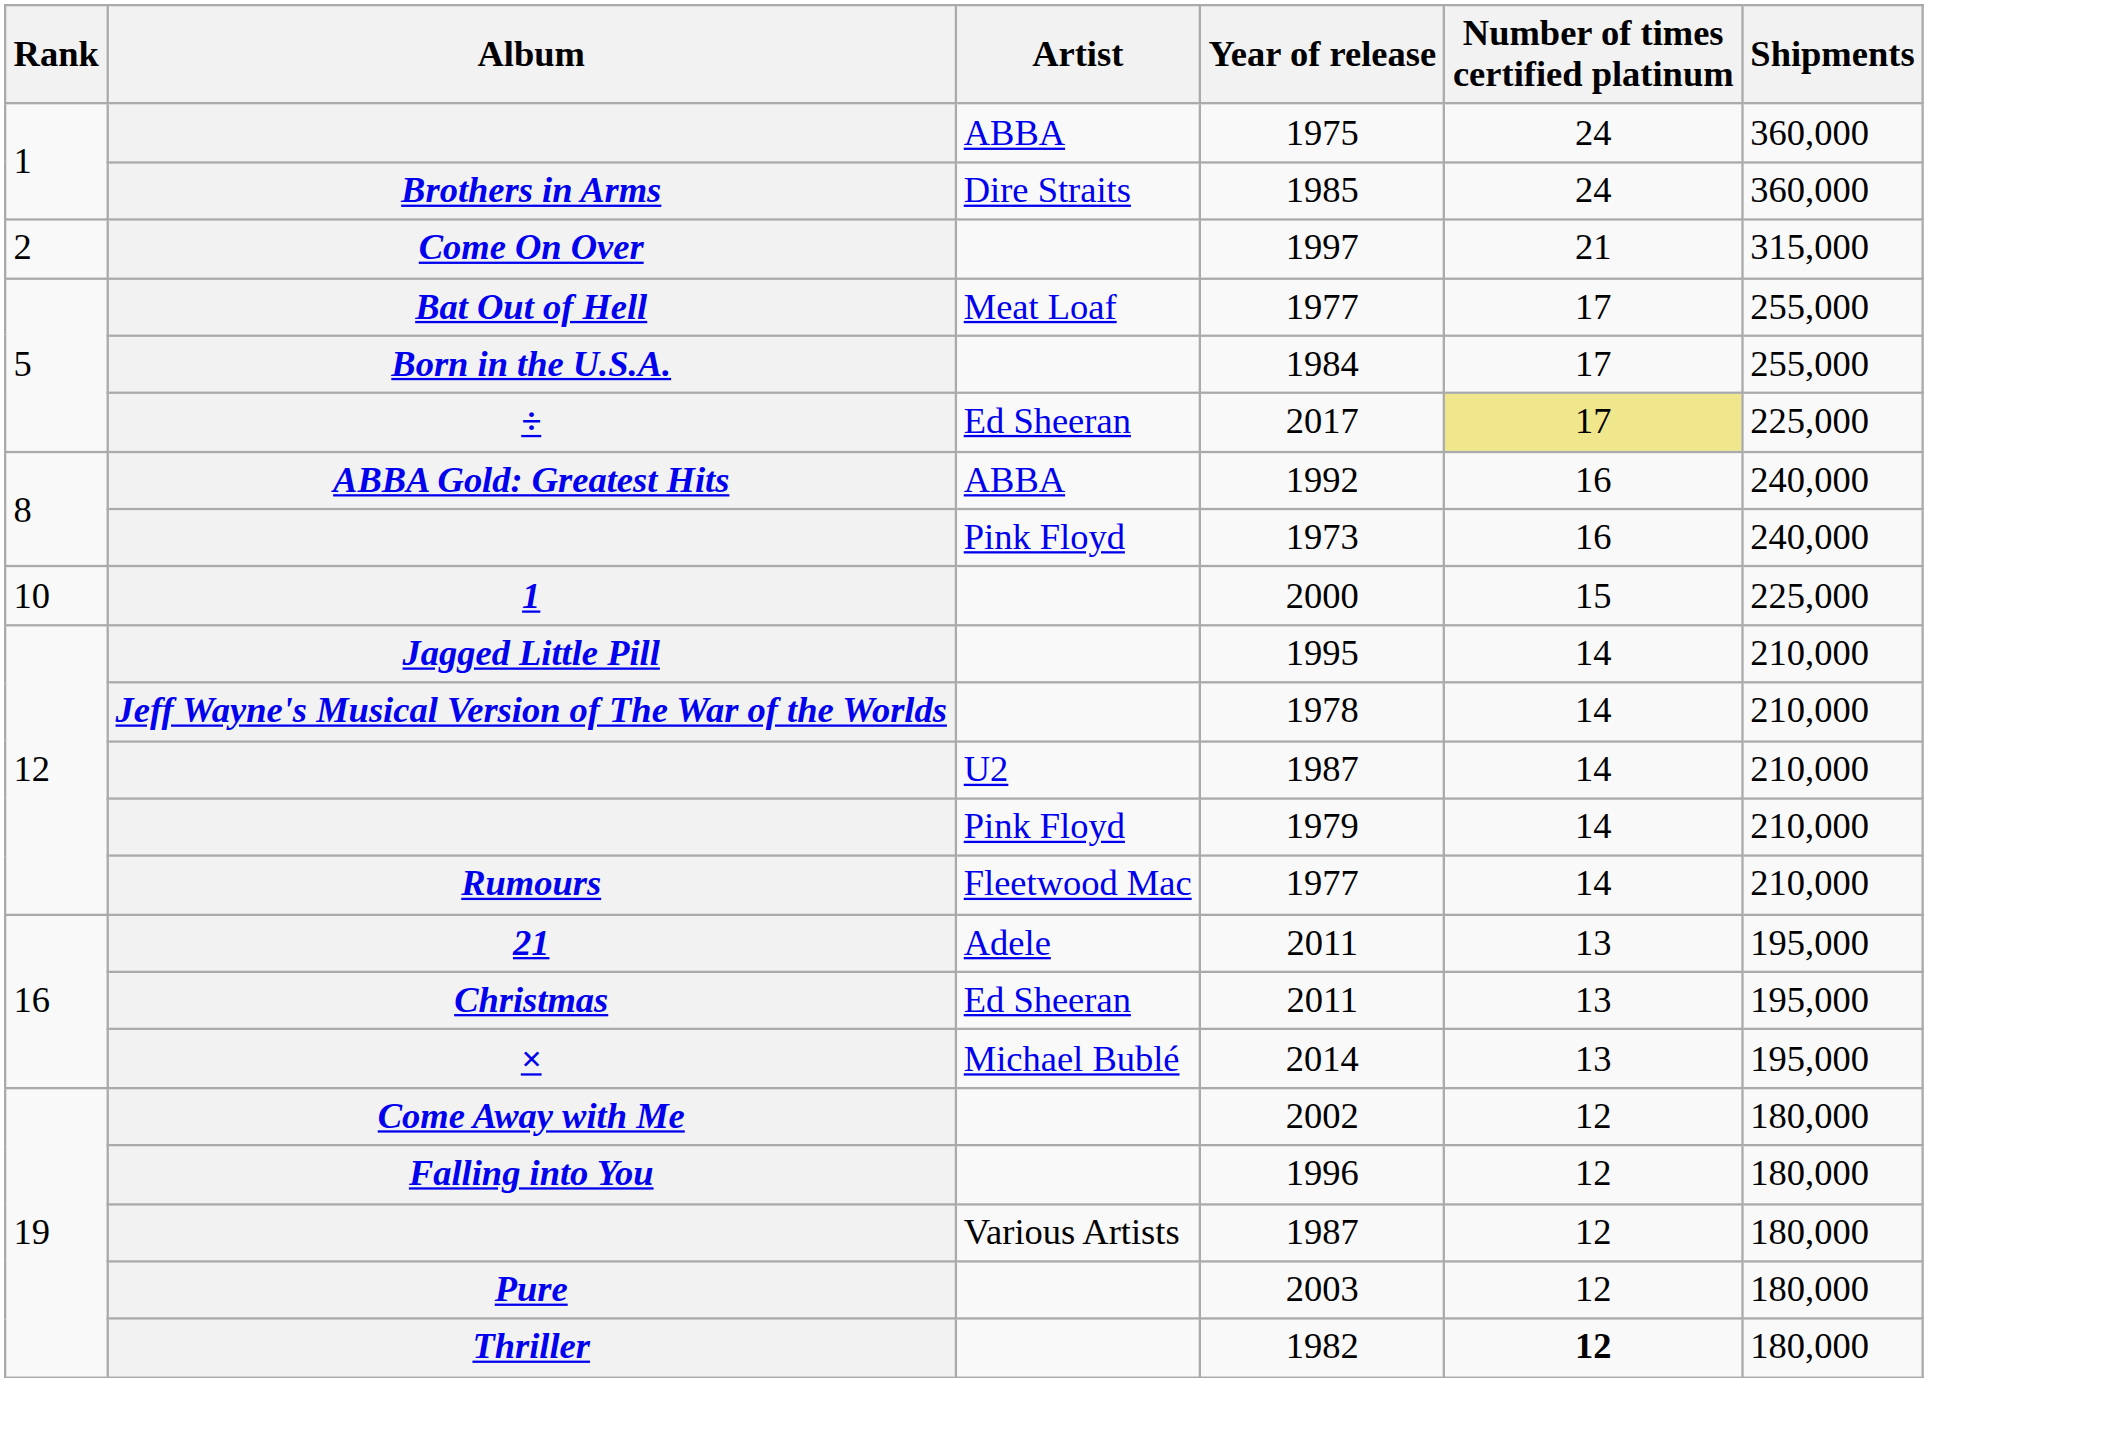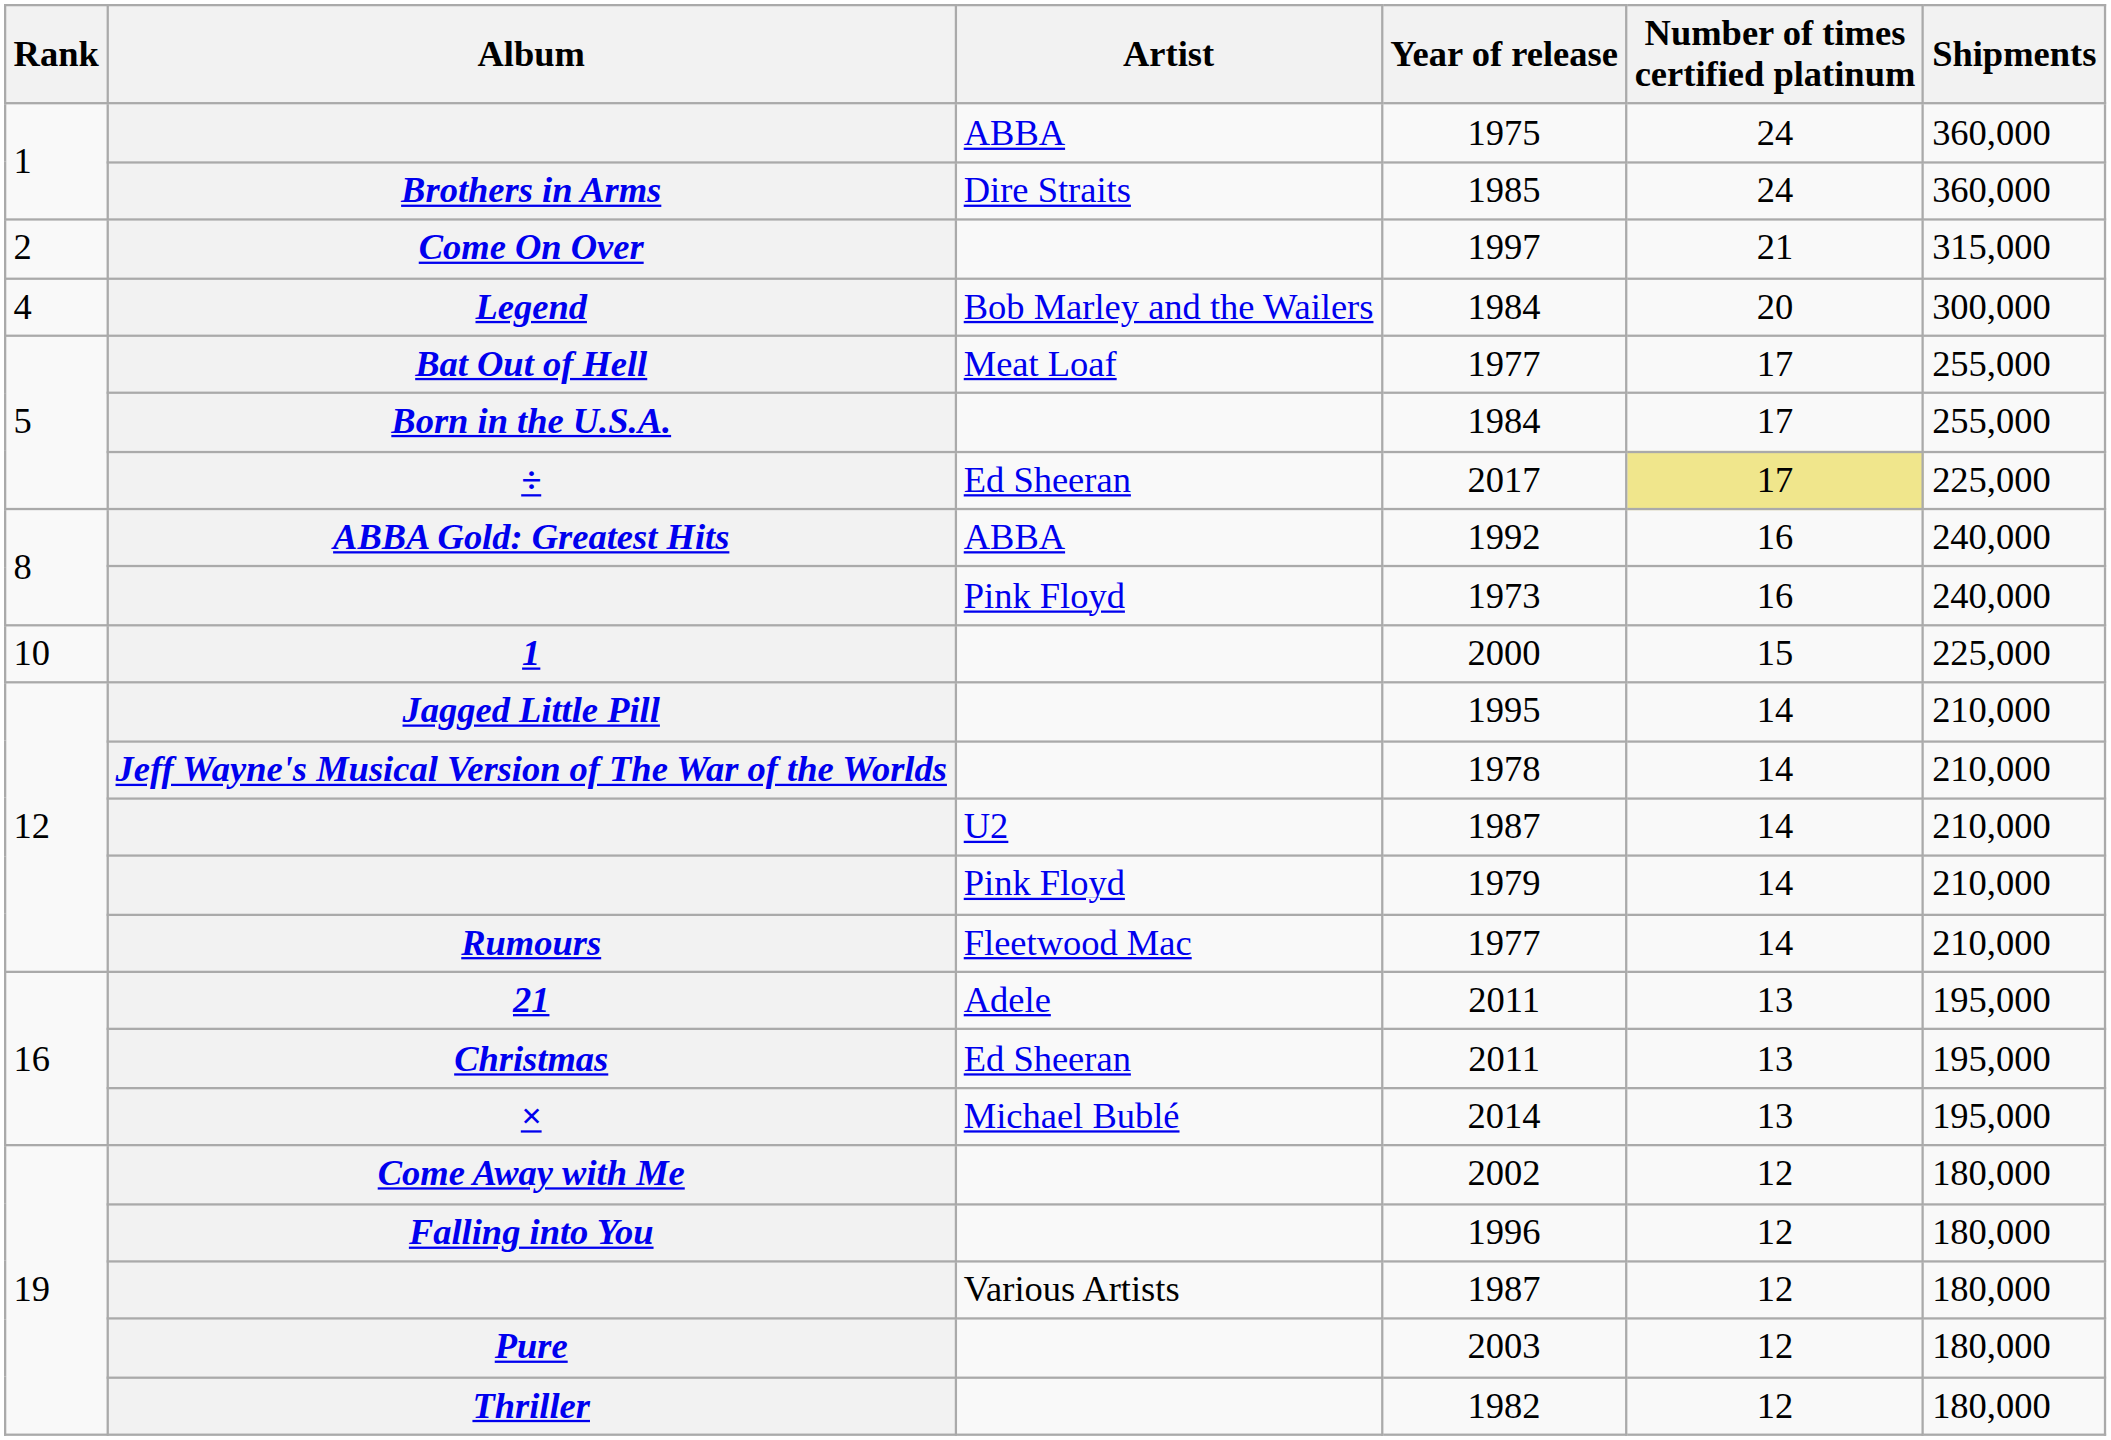+ row: 4 | Legend | Bob Marley and the Wailers | 1984 | 20 | 300,000
Thriller | Number of times certified platinum: bold -> normal
